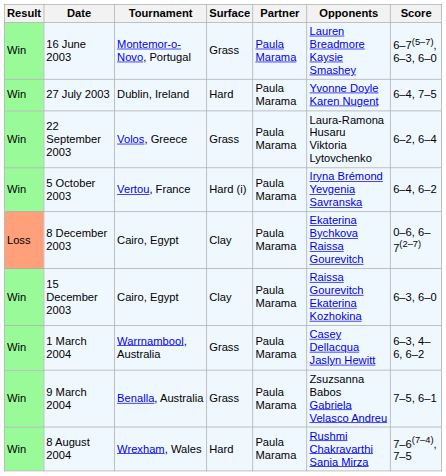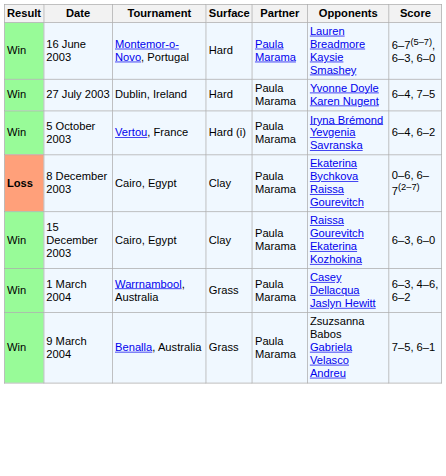16 June 2003 | Surface: Grass -> Hard
- row: Win | 22 September 2003 | Volos, Greece | Grass | Paula Marama | Laura-Ramona Husaru Viktoria Lytovchenko | 6–2, 6–4
8 December 2003 | Result: normal -> bold
- row: Win | 8 August 2004 | Wrexham, Wales | Hard | Paula Marama | Rushmi Chakravarthi Sania Mirza | 7–6(7–4), 7–5
